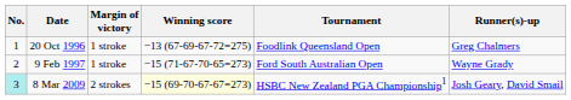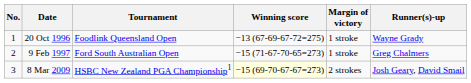columns swapped: Tournament <-> Margin of victory
20 Oct 1996 | Runner(s)-up: Greg Chalmers -> Wayne Grady
9 Feb 1997 | Runner(s)-up: Wayne Grady -> Greg Chalmers
8 Mar 2009 | No.: paleturquoise background -> no background
